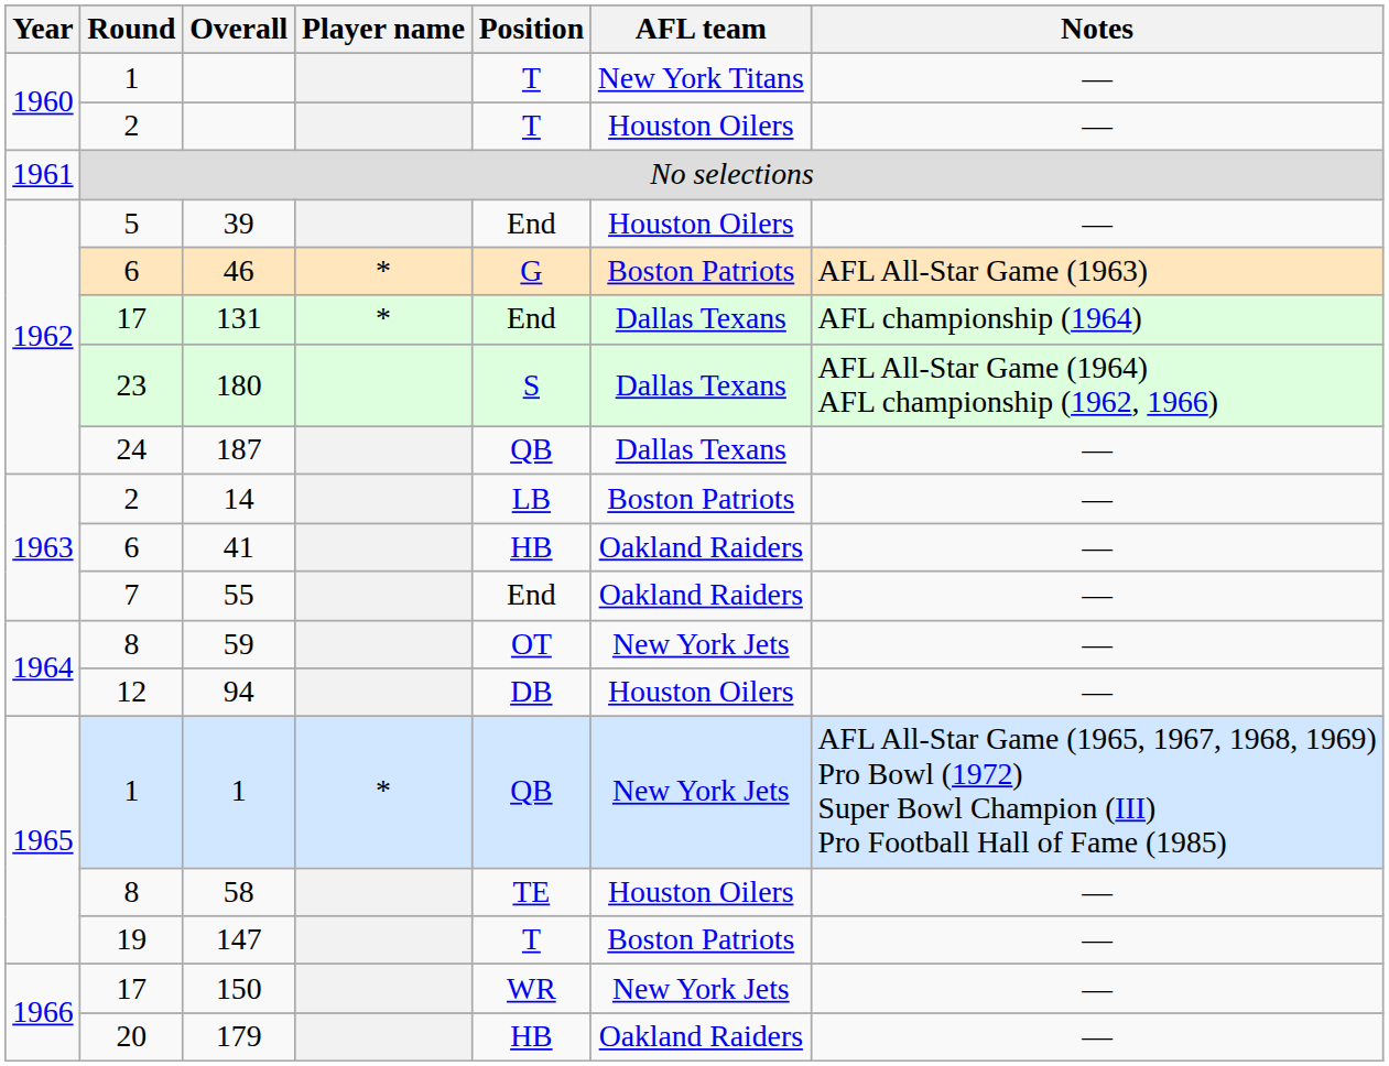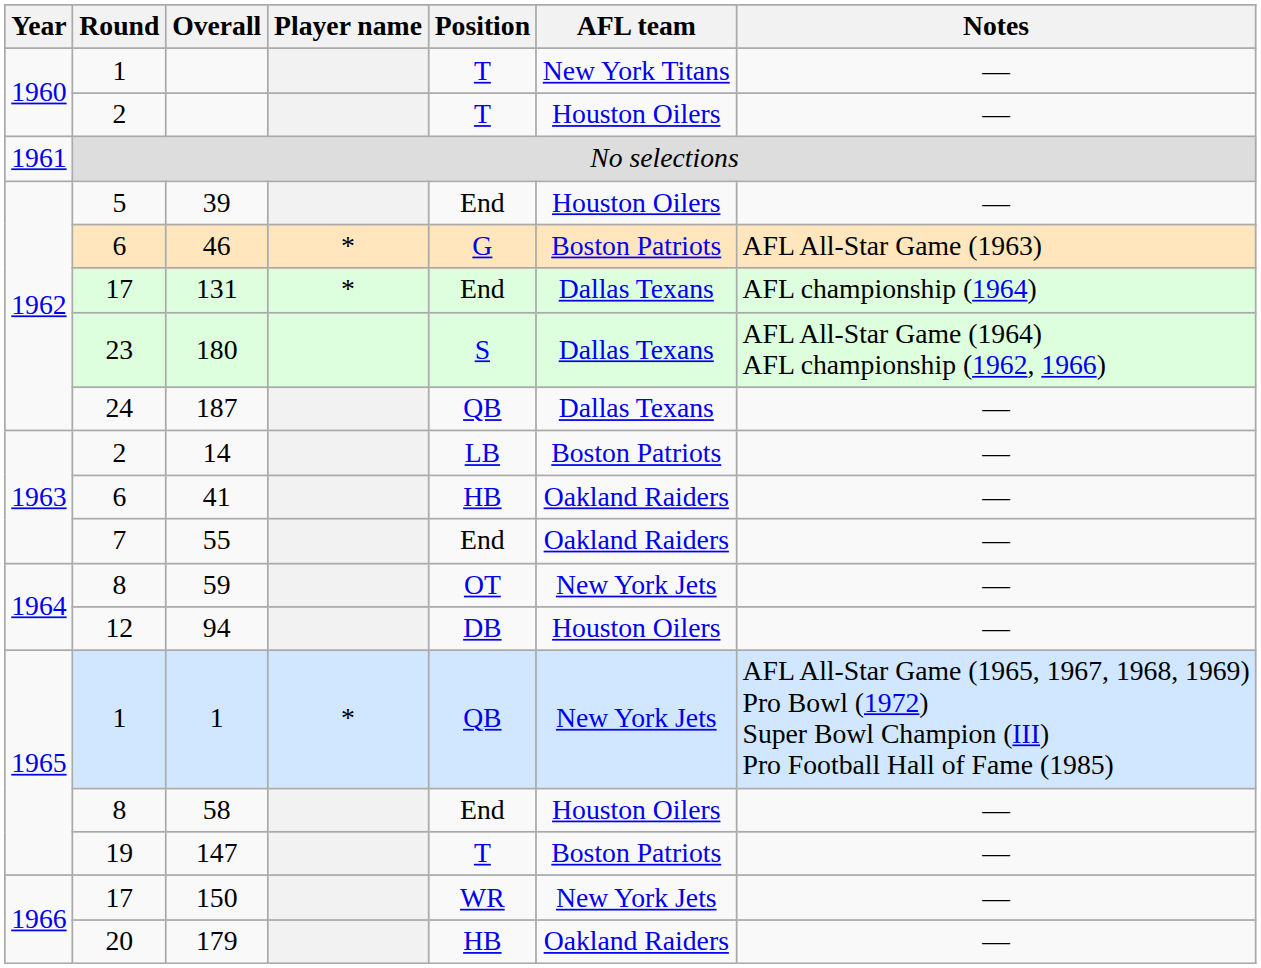58 | Position: TE -> End
